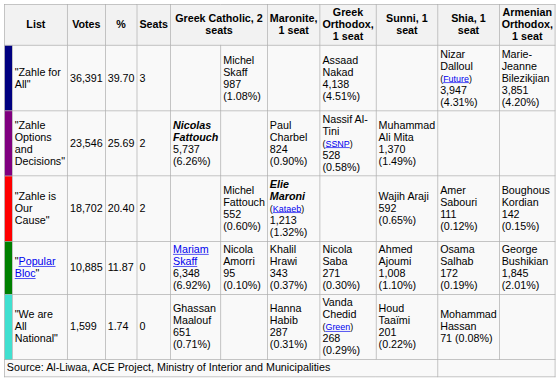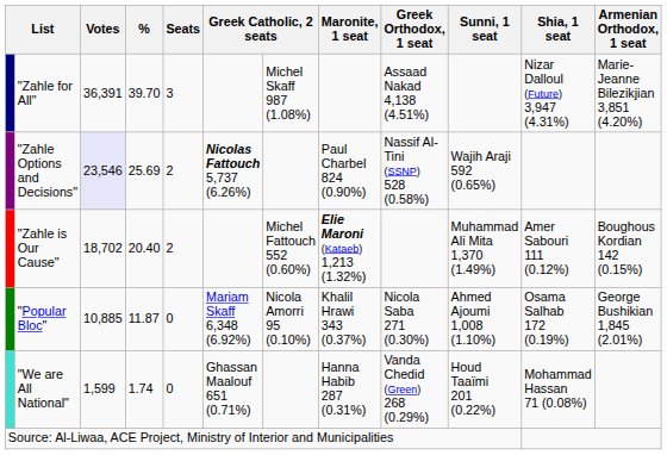"Zahle Options and Decisions" | Votes: no background -> lavender background
"Zahle Options and Decisions" | Sunni, 1 seat: Muhammad Ali Mita 1,370 (1.49%) -> Wajih Araji 592 (0.65%)
"Zahle is Our Cause" | Sunni, 1 seat: Wajih Araji 592 (0.65%) -> Muhammad Ali Mita 1,370 (1.49%)
